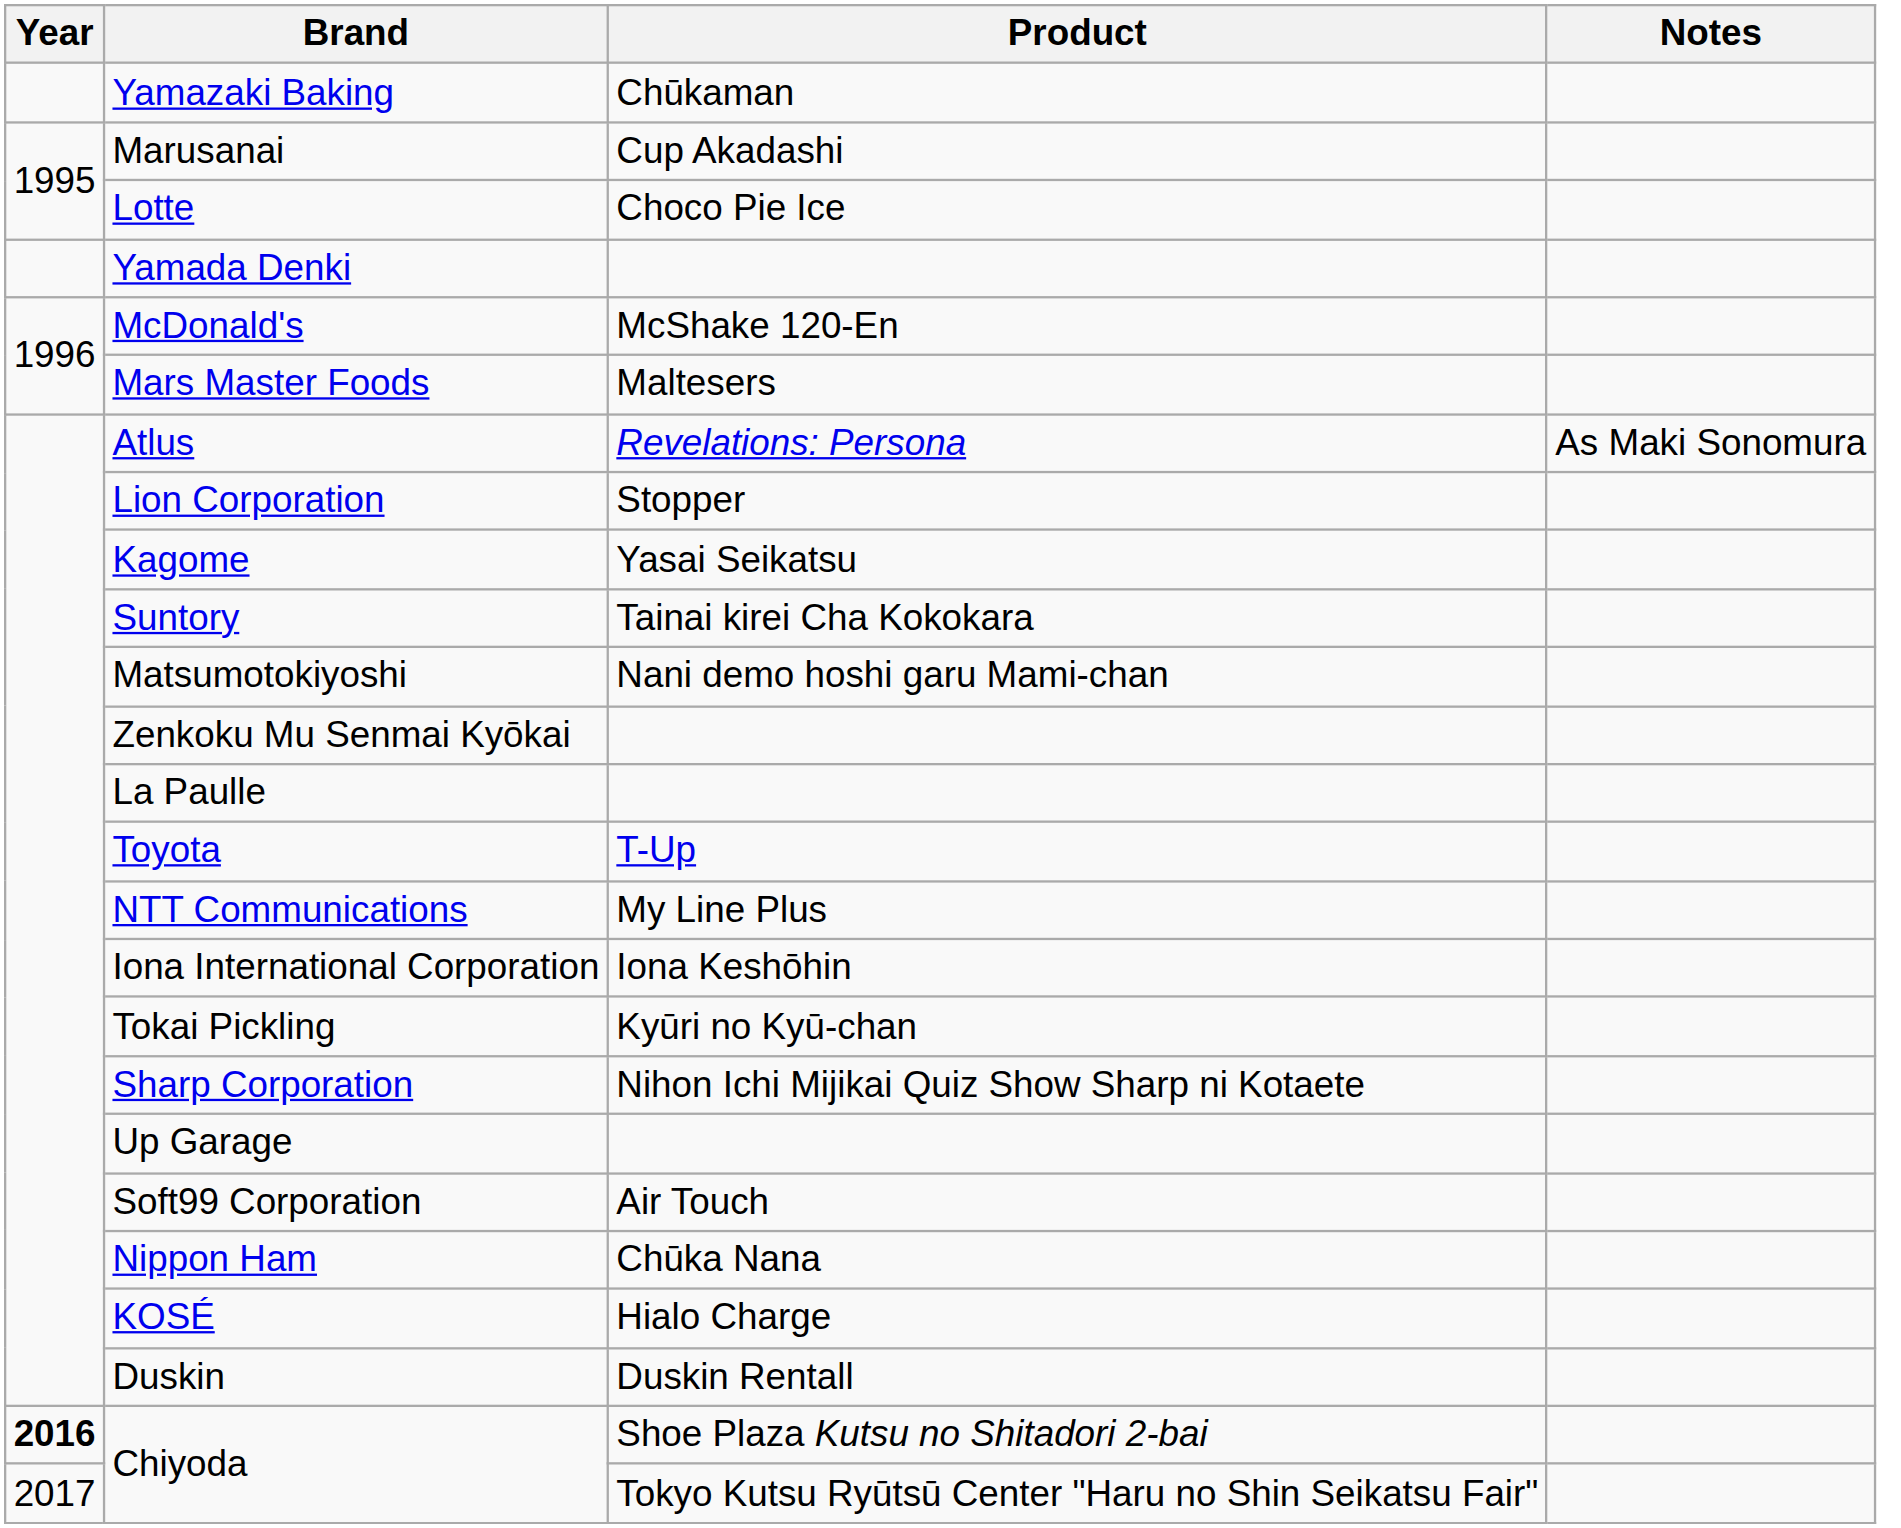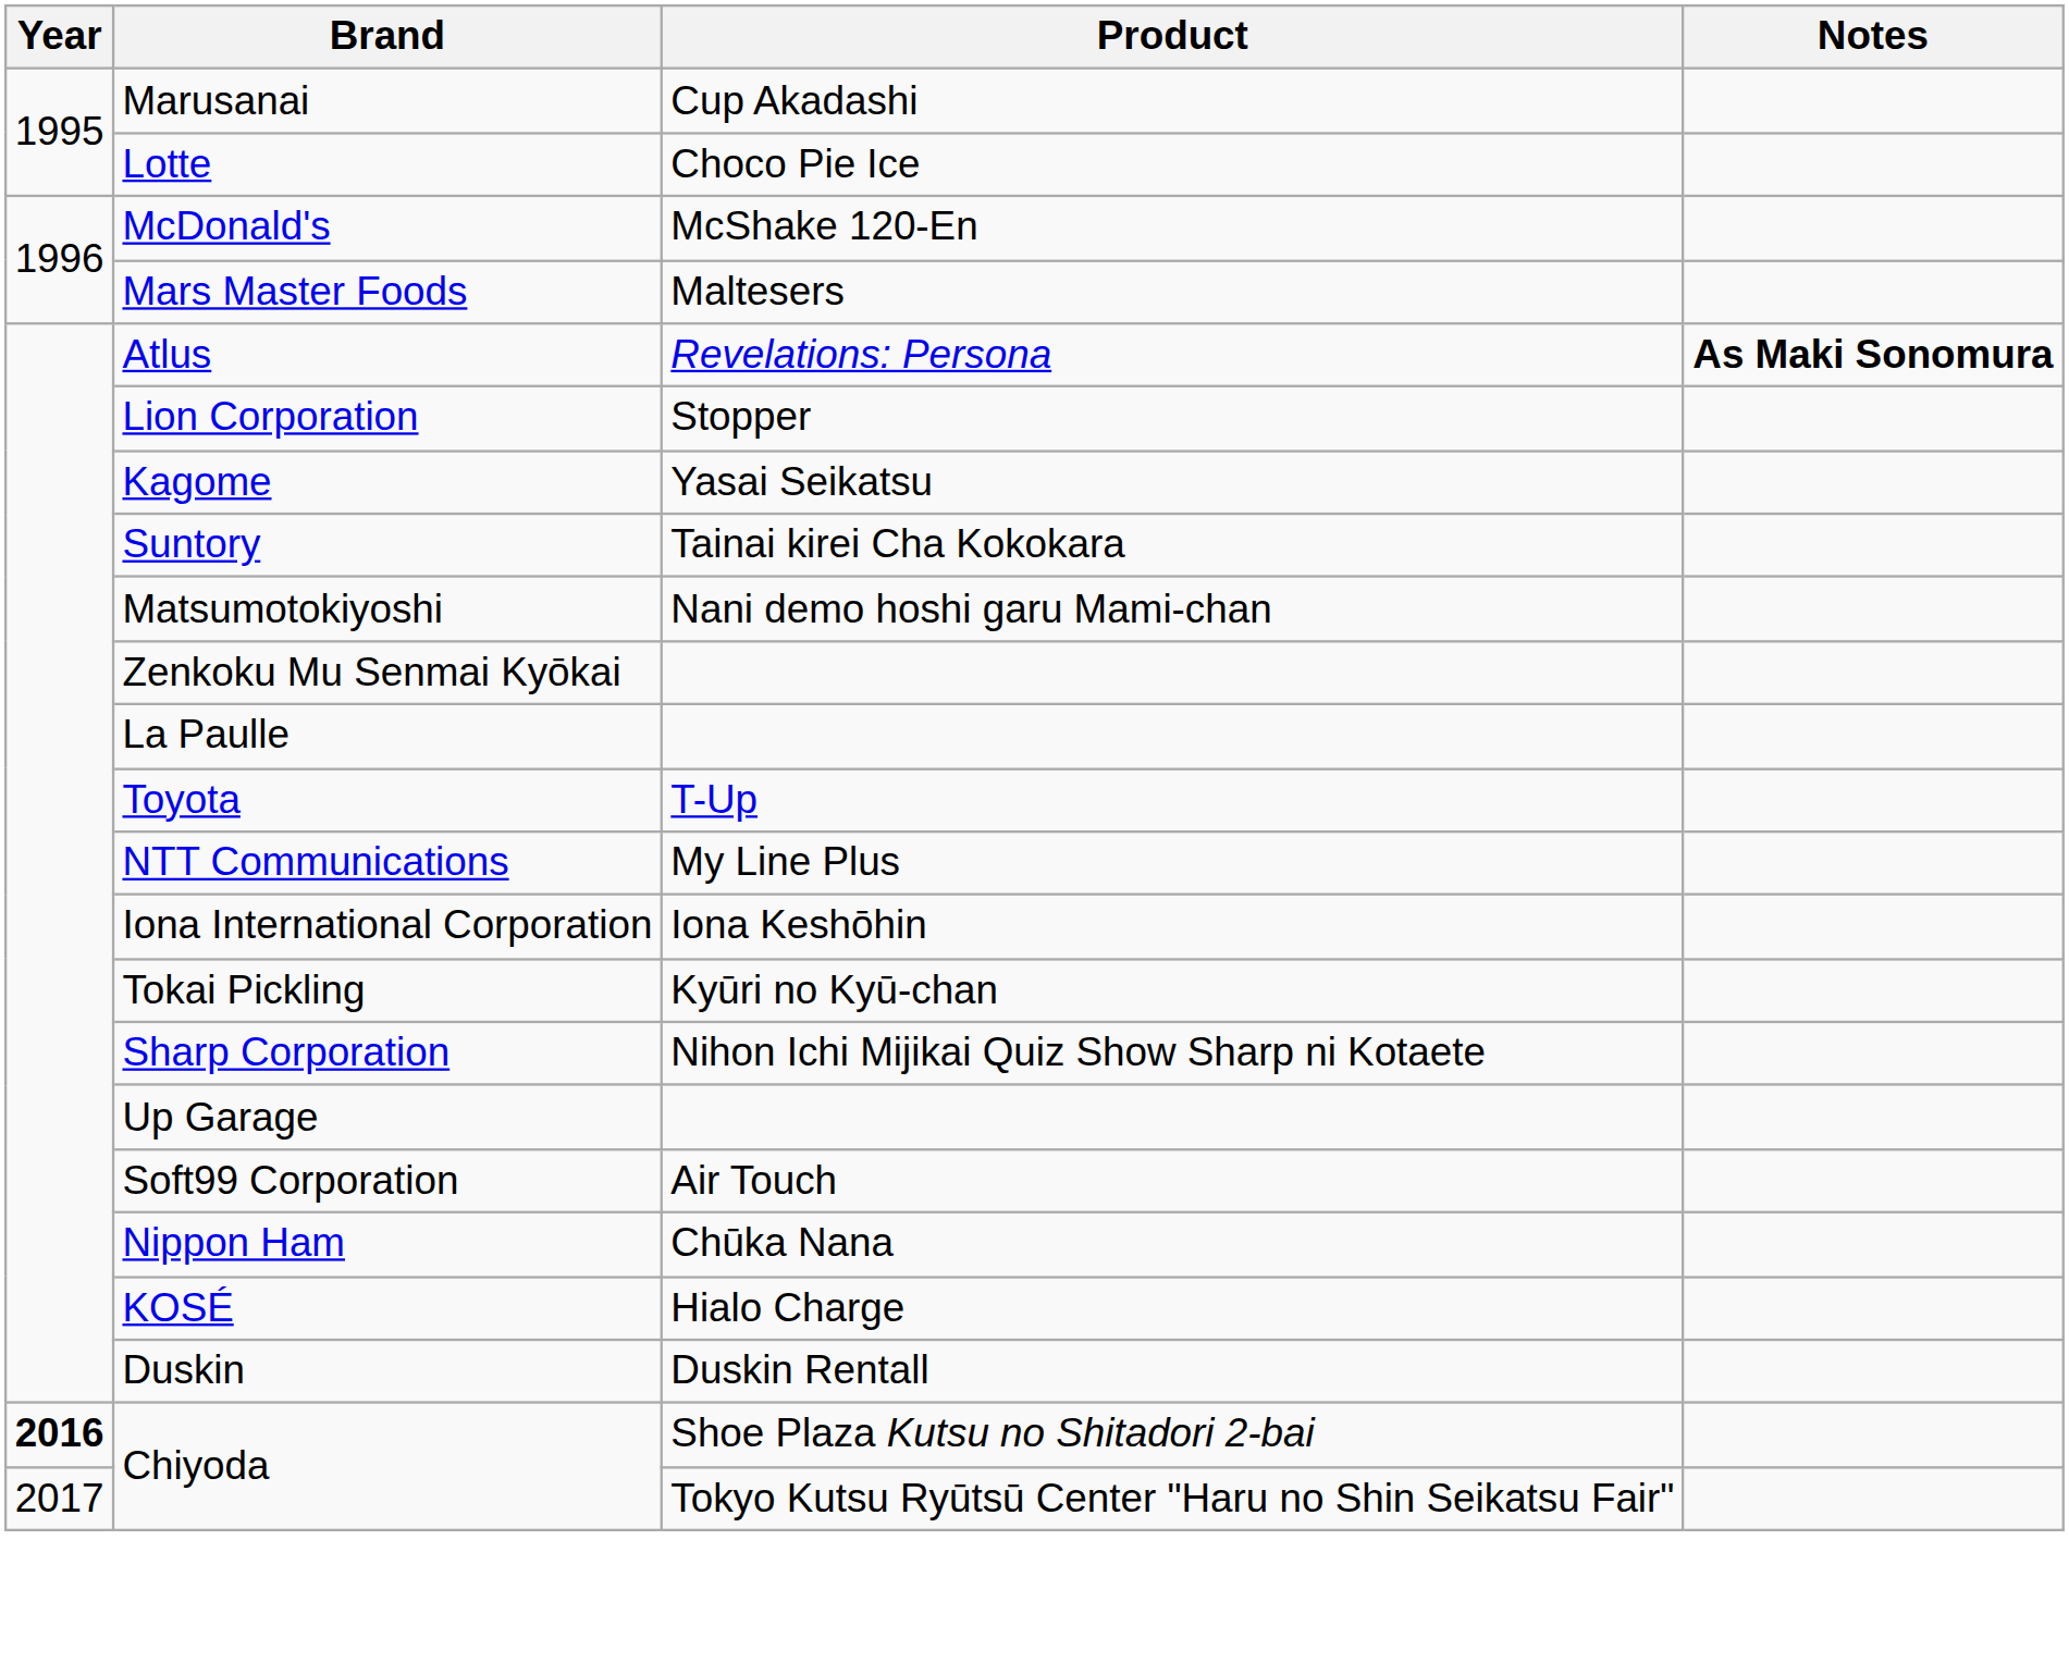- row: Yamazaki Baking | Chūkaman
- row: Yamada Denki
Atlus | Notes: normal -> bold
